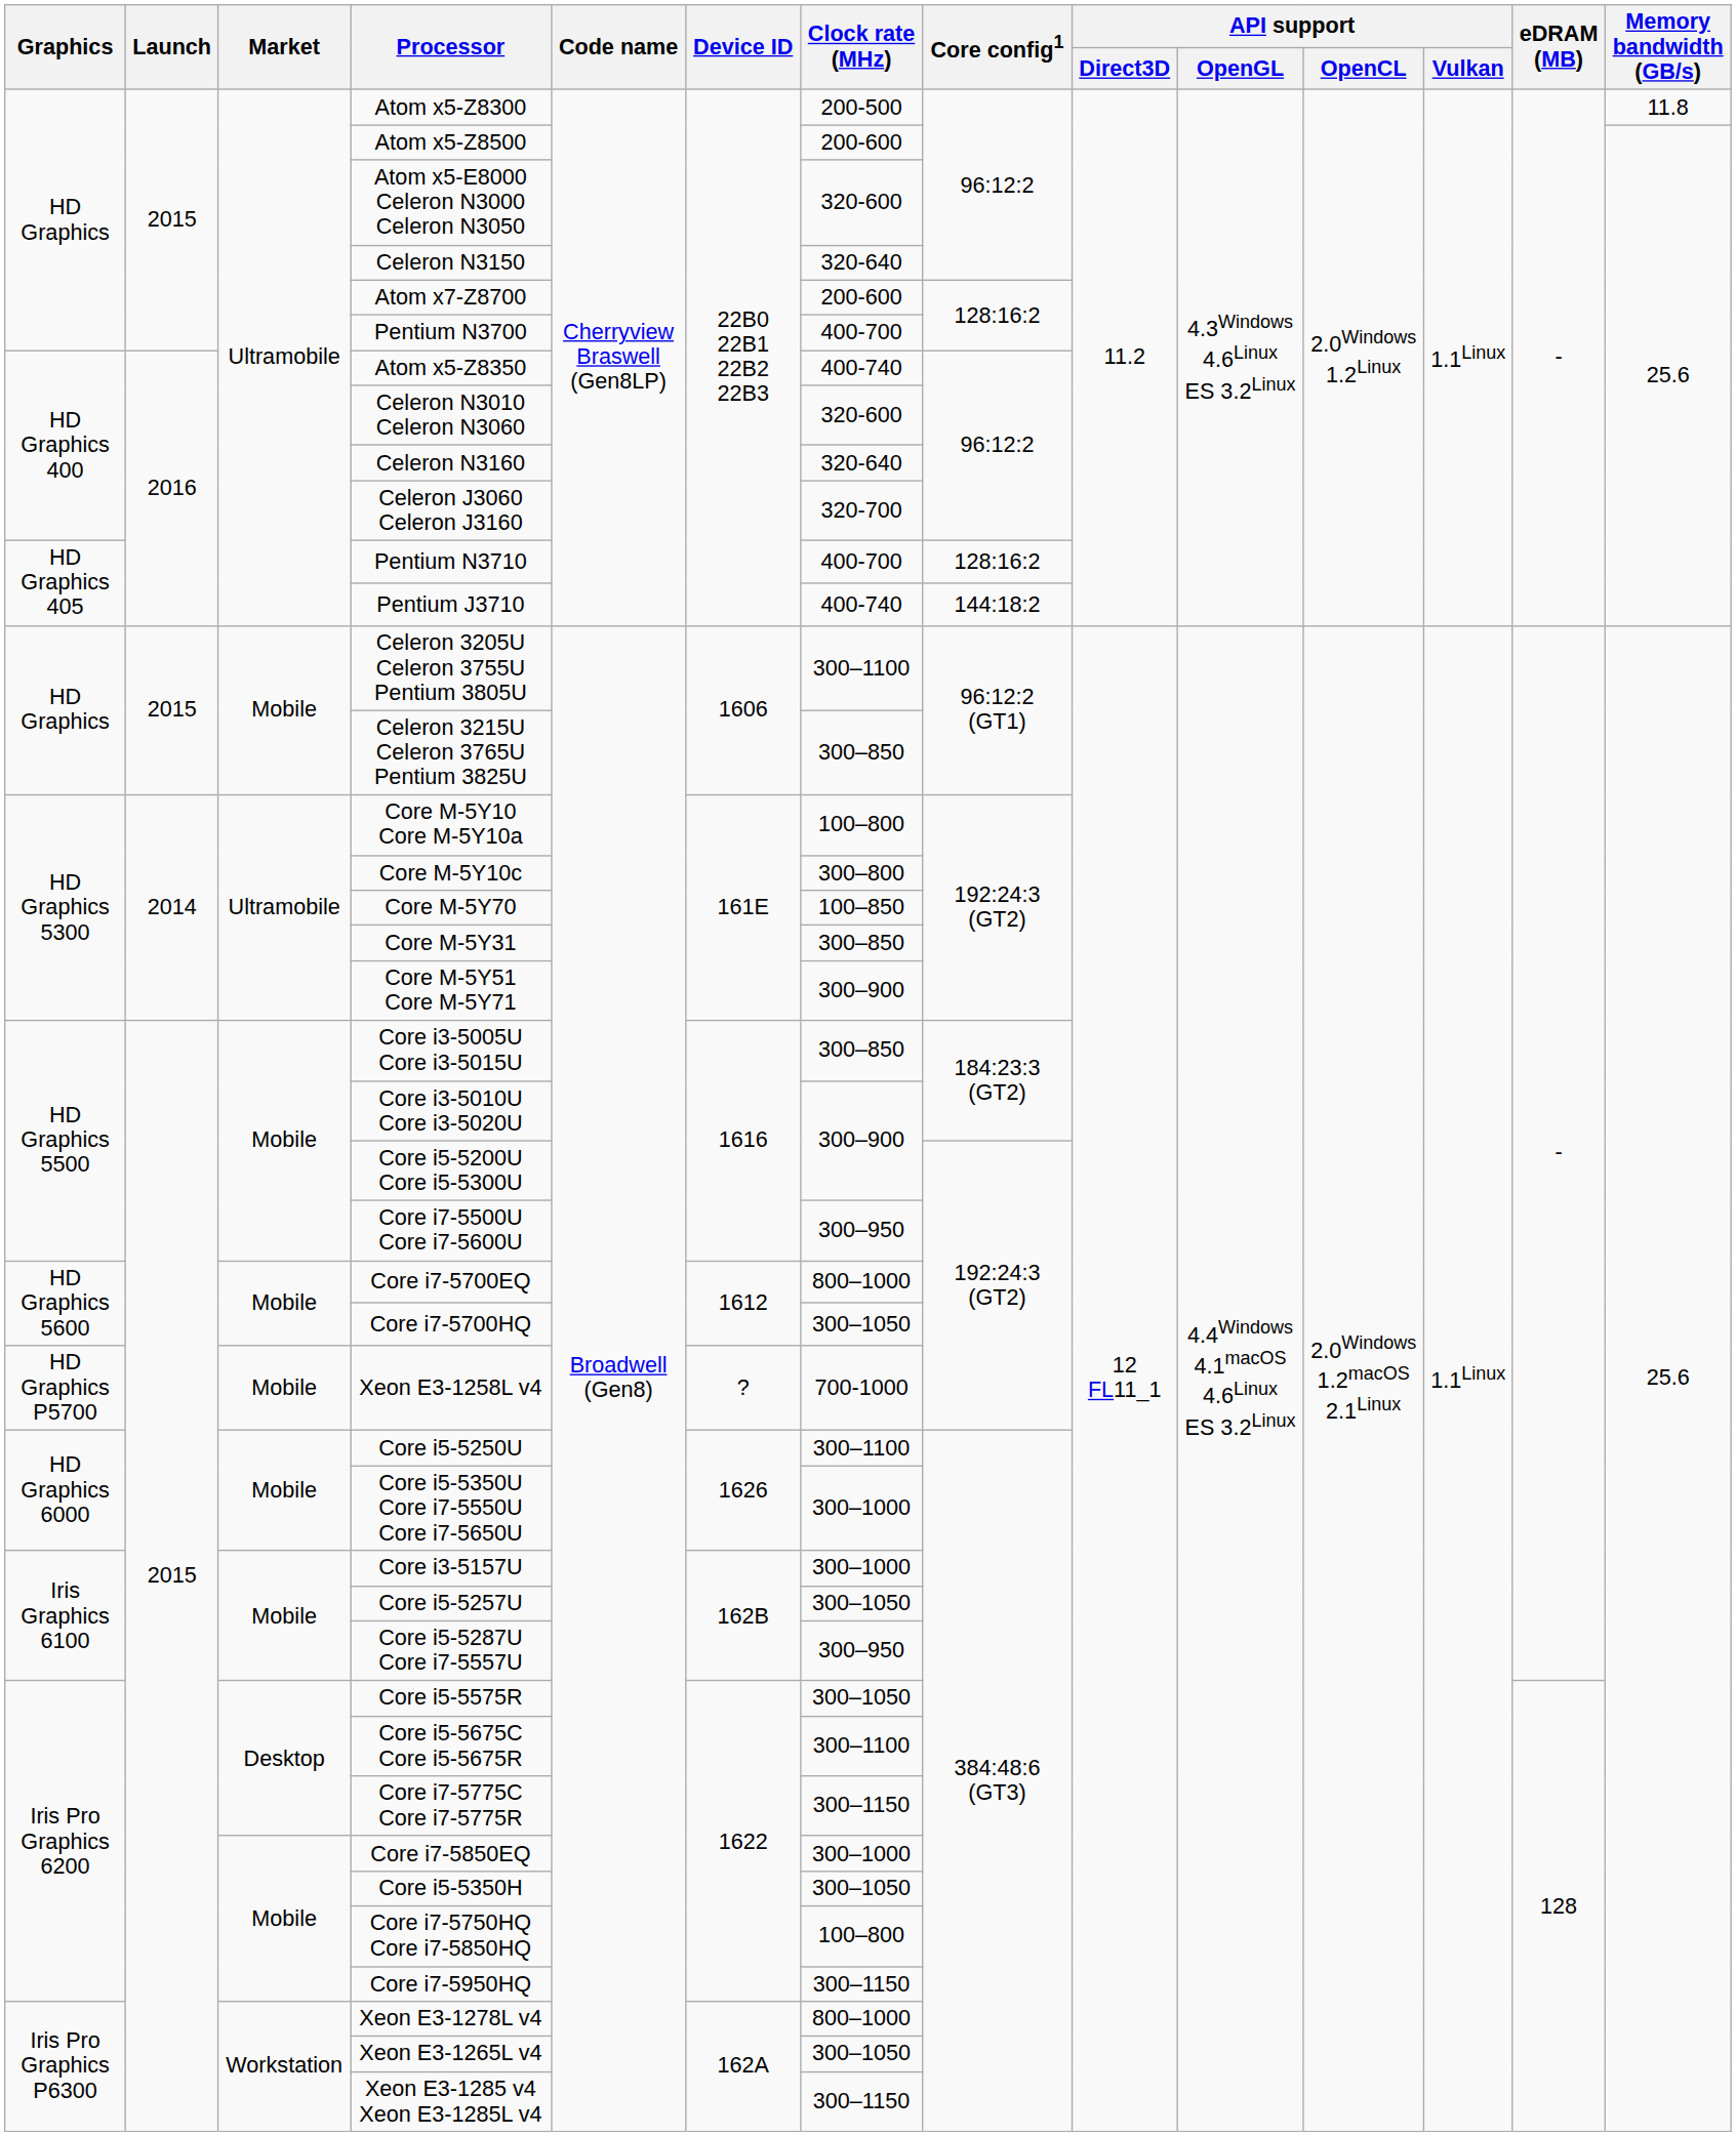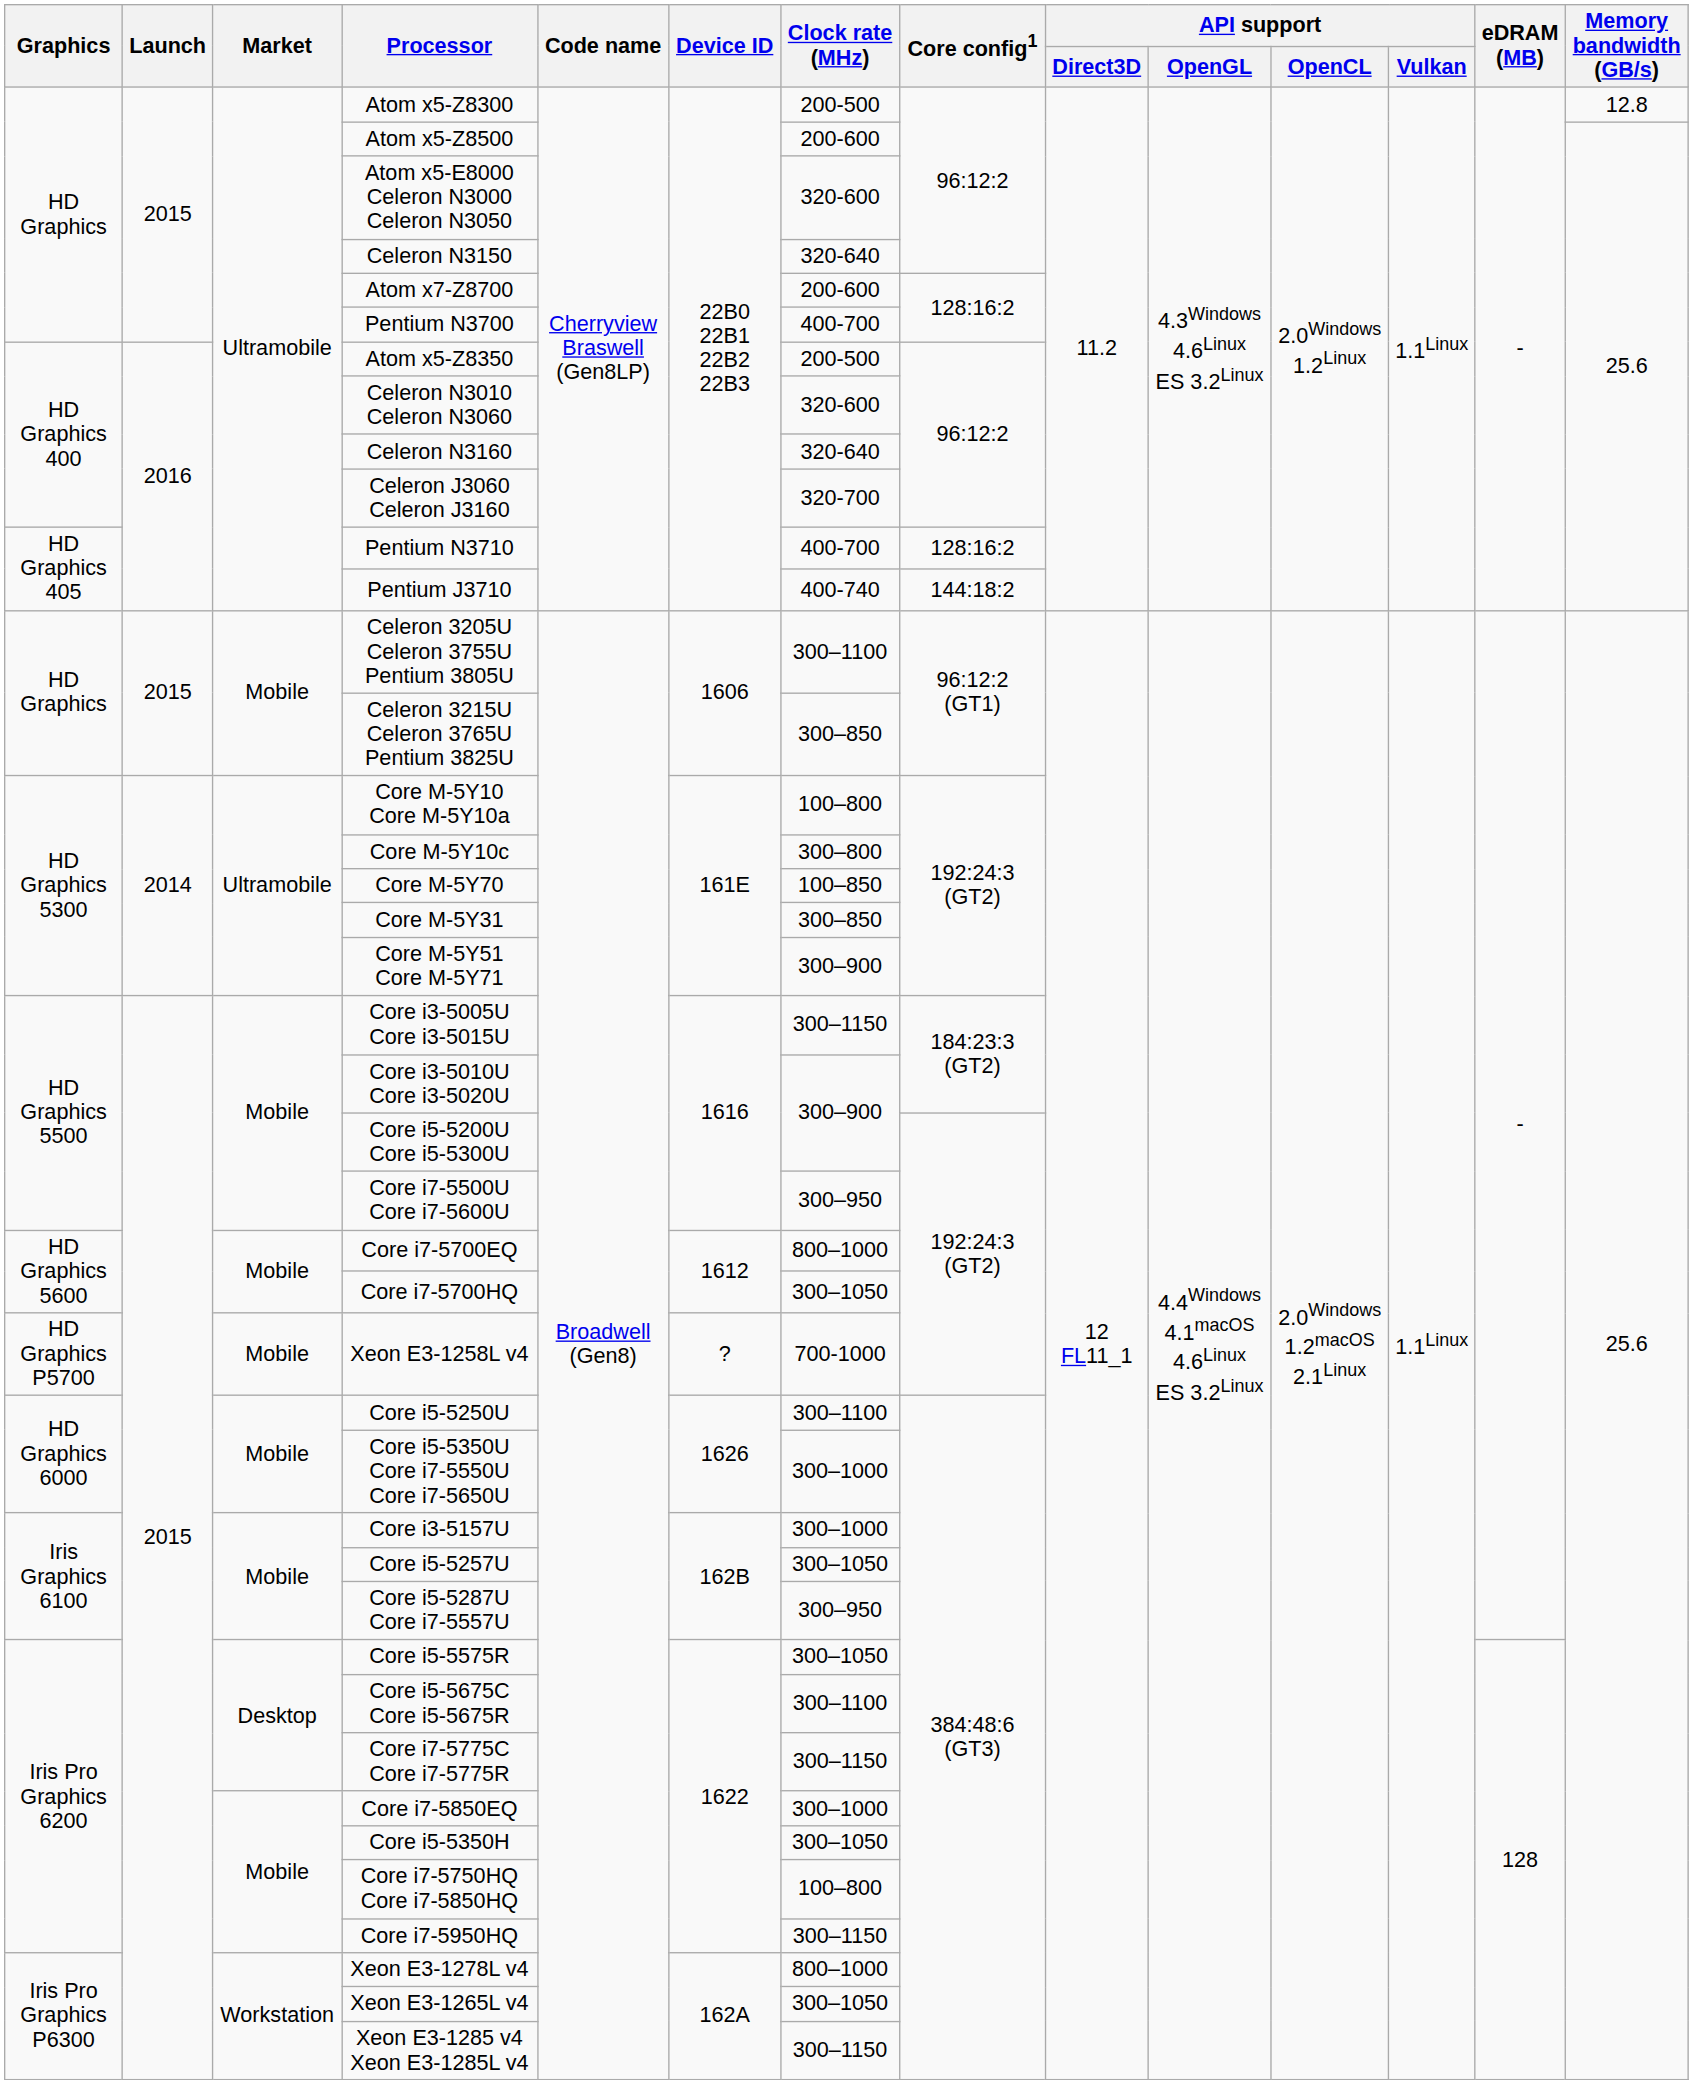Atom x5-Z8300 | Memory bandwidth (GB/s): 11.8 -> 12.8
Atom x5-Z8350 | Clock rate (MHz): 400-740 -> 200-500
Core i3-5005U Core i3-5015U | Clock rate (MHz): 300–850 -> 300–1150
